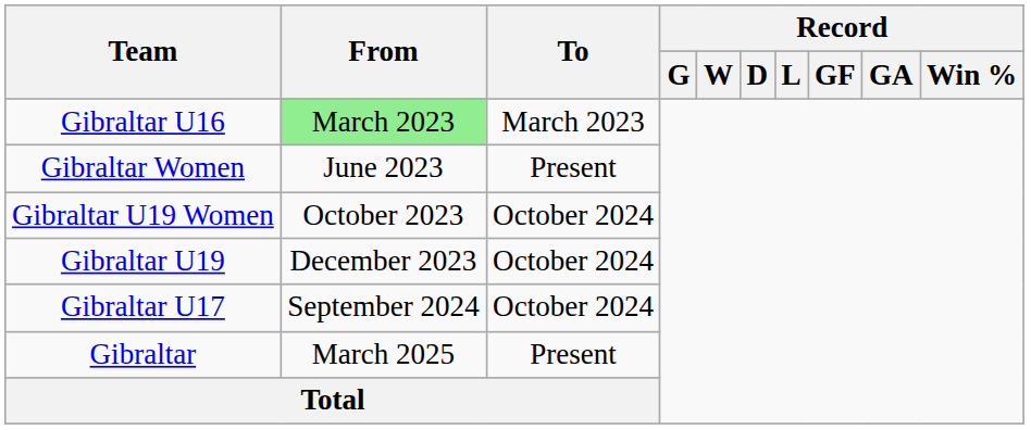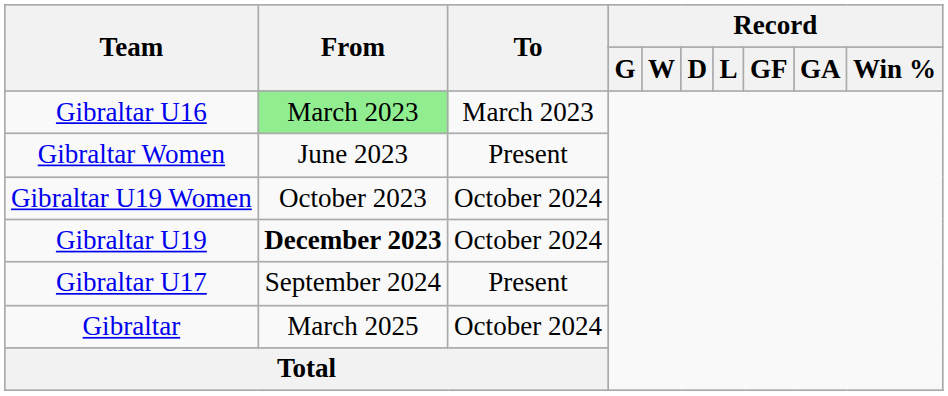Gibraltar U19 | From: normal -> bold
Gibraltar U17 | To: October 2024 -> Present
Gibraltar | To: Present -> October 2024
